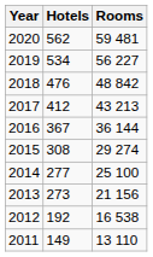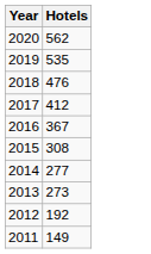- column: Rooms | 59 481 | 56 227 | 48 842 | 43 213 | 36 144 | 29 274 | 25 100 | 21 156 | 16 538 | 13 110
2019 | Hotels: 534 -> 535
